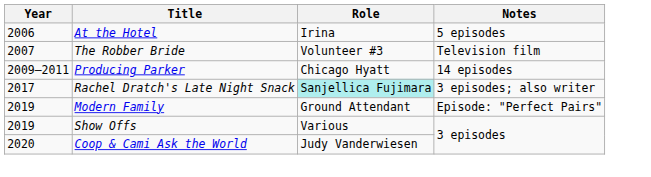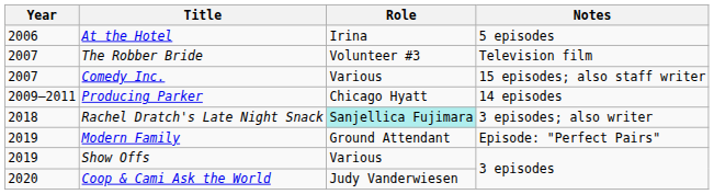+ row: 2007 | Comedy Inc. | Various | 15 episodes; also staff writer
Rachel Dratch's Late Night Snack | Year: 2017 -> 2018
